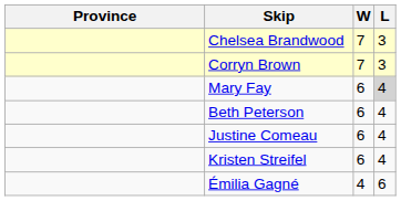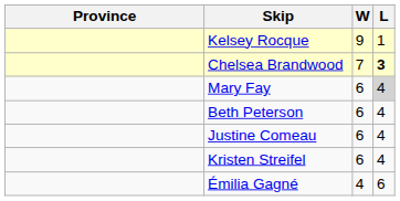+ row: Kelsey Rocque | 9 | 1
Chelsea Brandwood | L: normal -> bold
- row: Corryn Brown | 7 | 3
